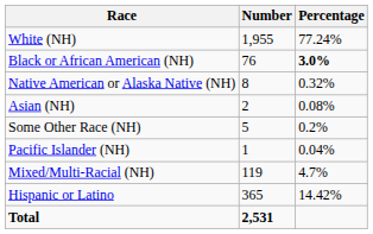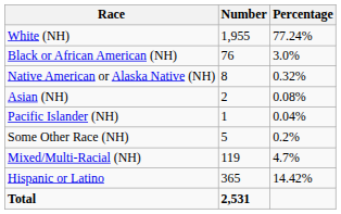Black or African American (NH) | Percentage: bold -> normal
rows swapped: Pacific Islander (NH) <-> Some Other Race (NH)
